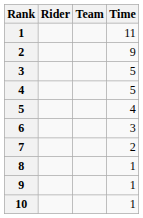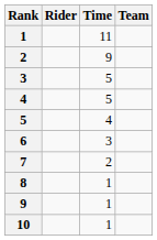columns swapped: Team <-> Time
